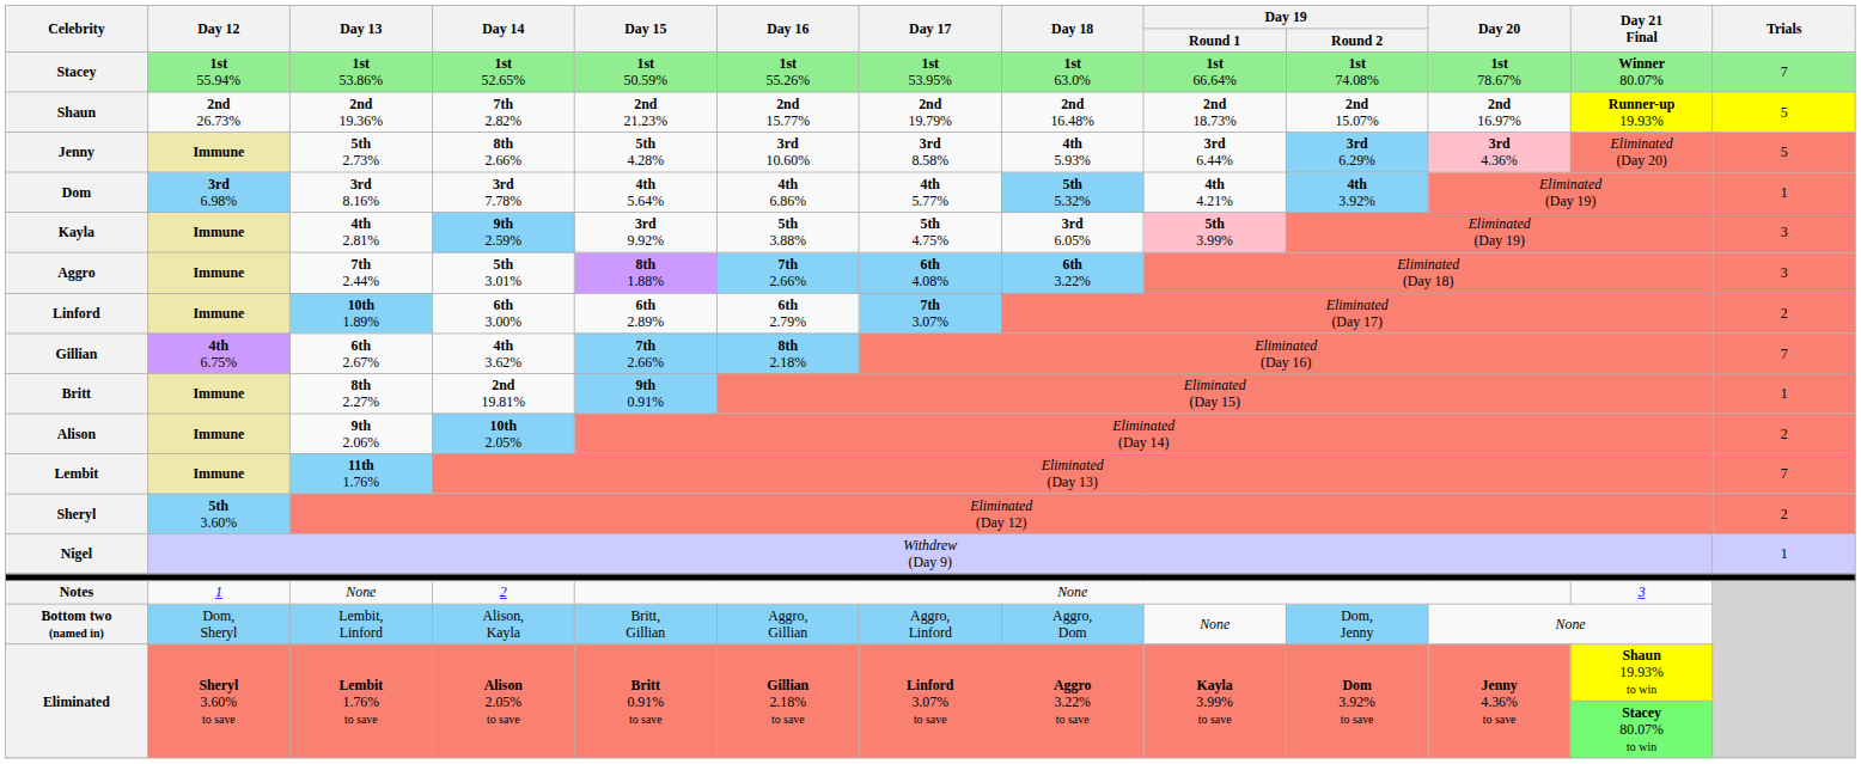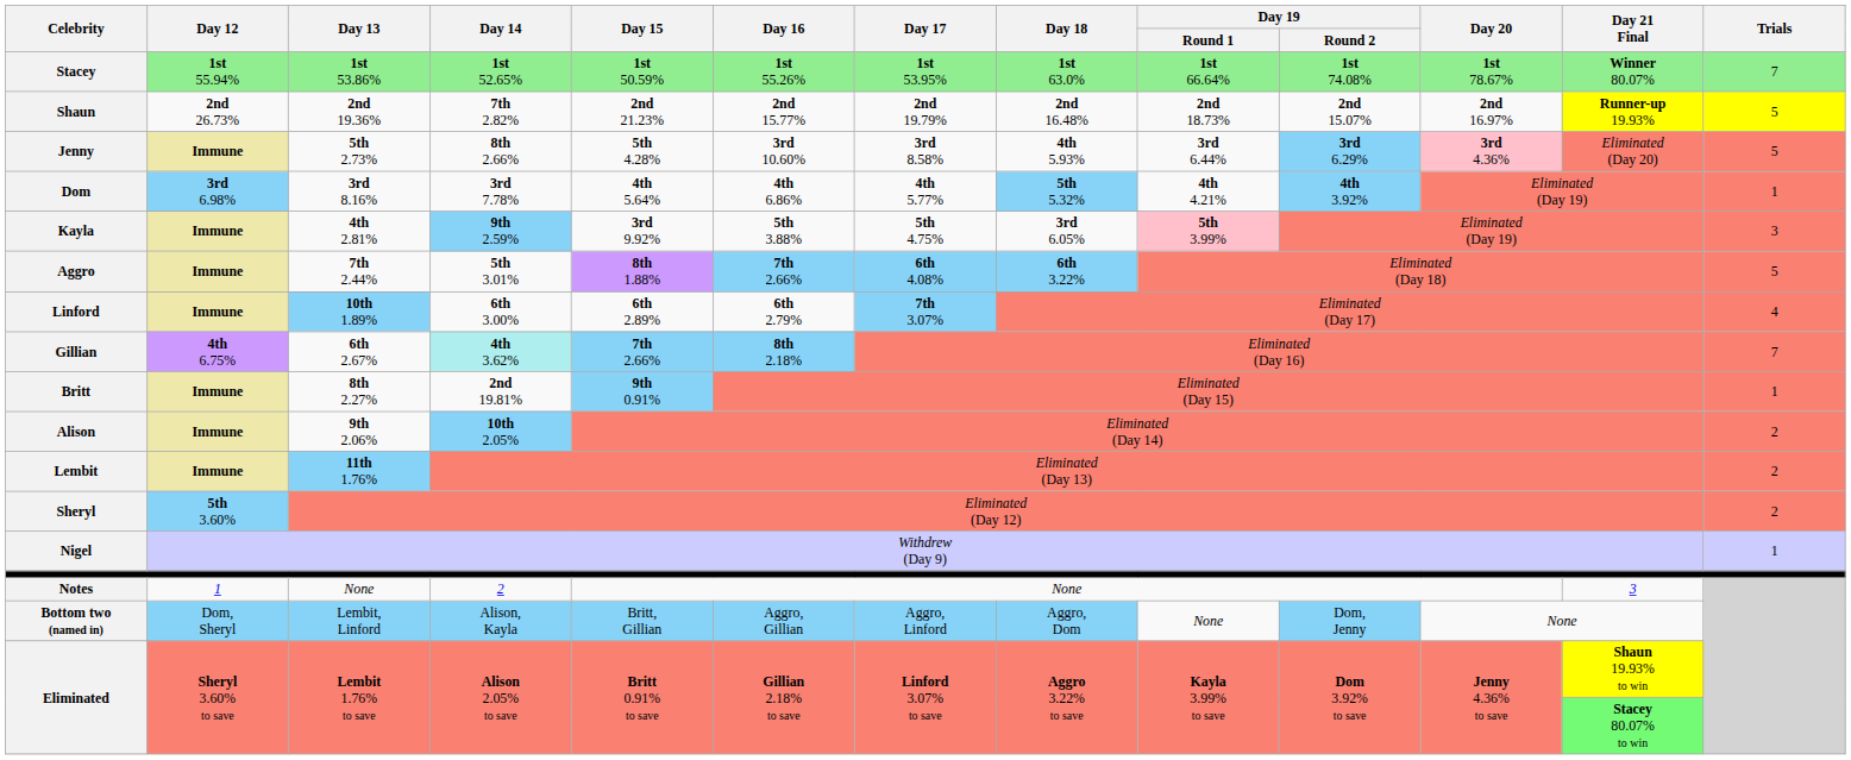Aggro | Trials: 3 -> 5
Linford | Trials: 2 -> 4
Gillian | Day 14: no background -> paleturquoise background
Lembit | Trials: 7 -> 2
